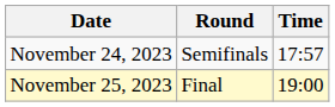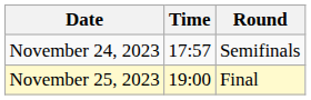columns swapped: Time <-> Round
